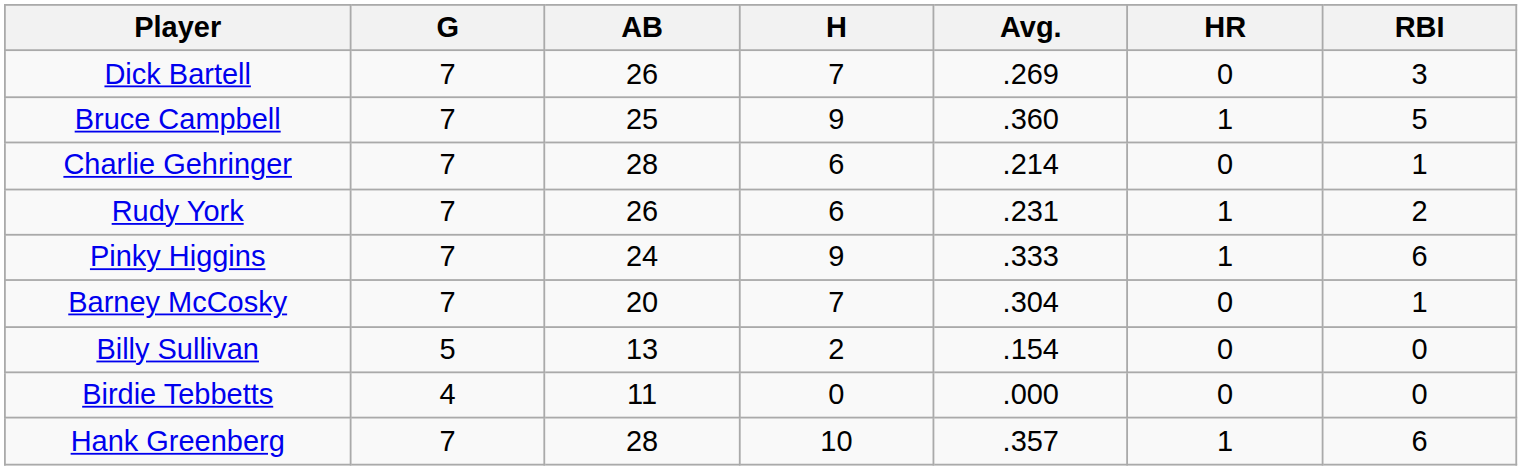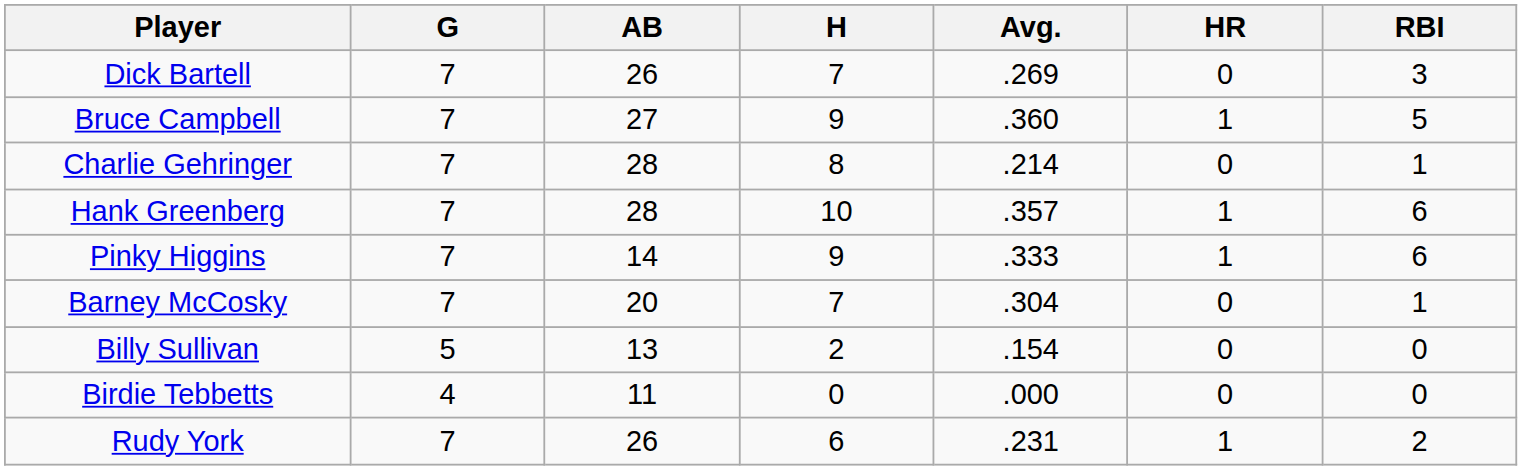Bruce Campbell | AB: 25 -> 27
Charlie Gehringer | H: 6 -> 8
rows swapped: Hank Greenberg <-> Rudy York
Pinky Higgins | AB: 24 -> 14
